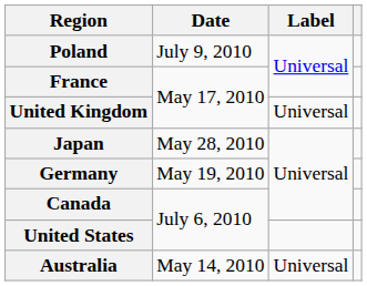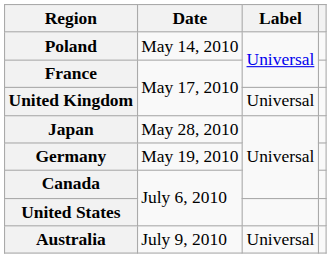Poland | Date: July 9, 2010 -> May 14, 2010
Australia | Date: May 14, 2010 -> July 9, 2010
